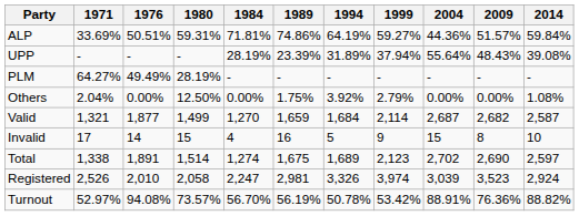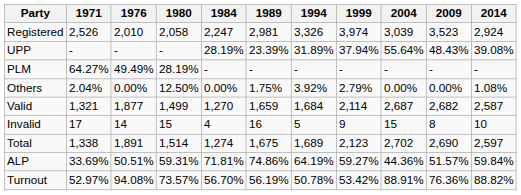rows swapped: ALP <-> Registered
